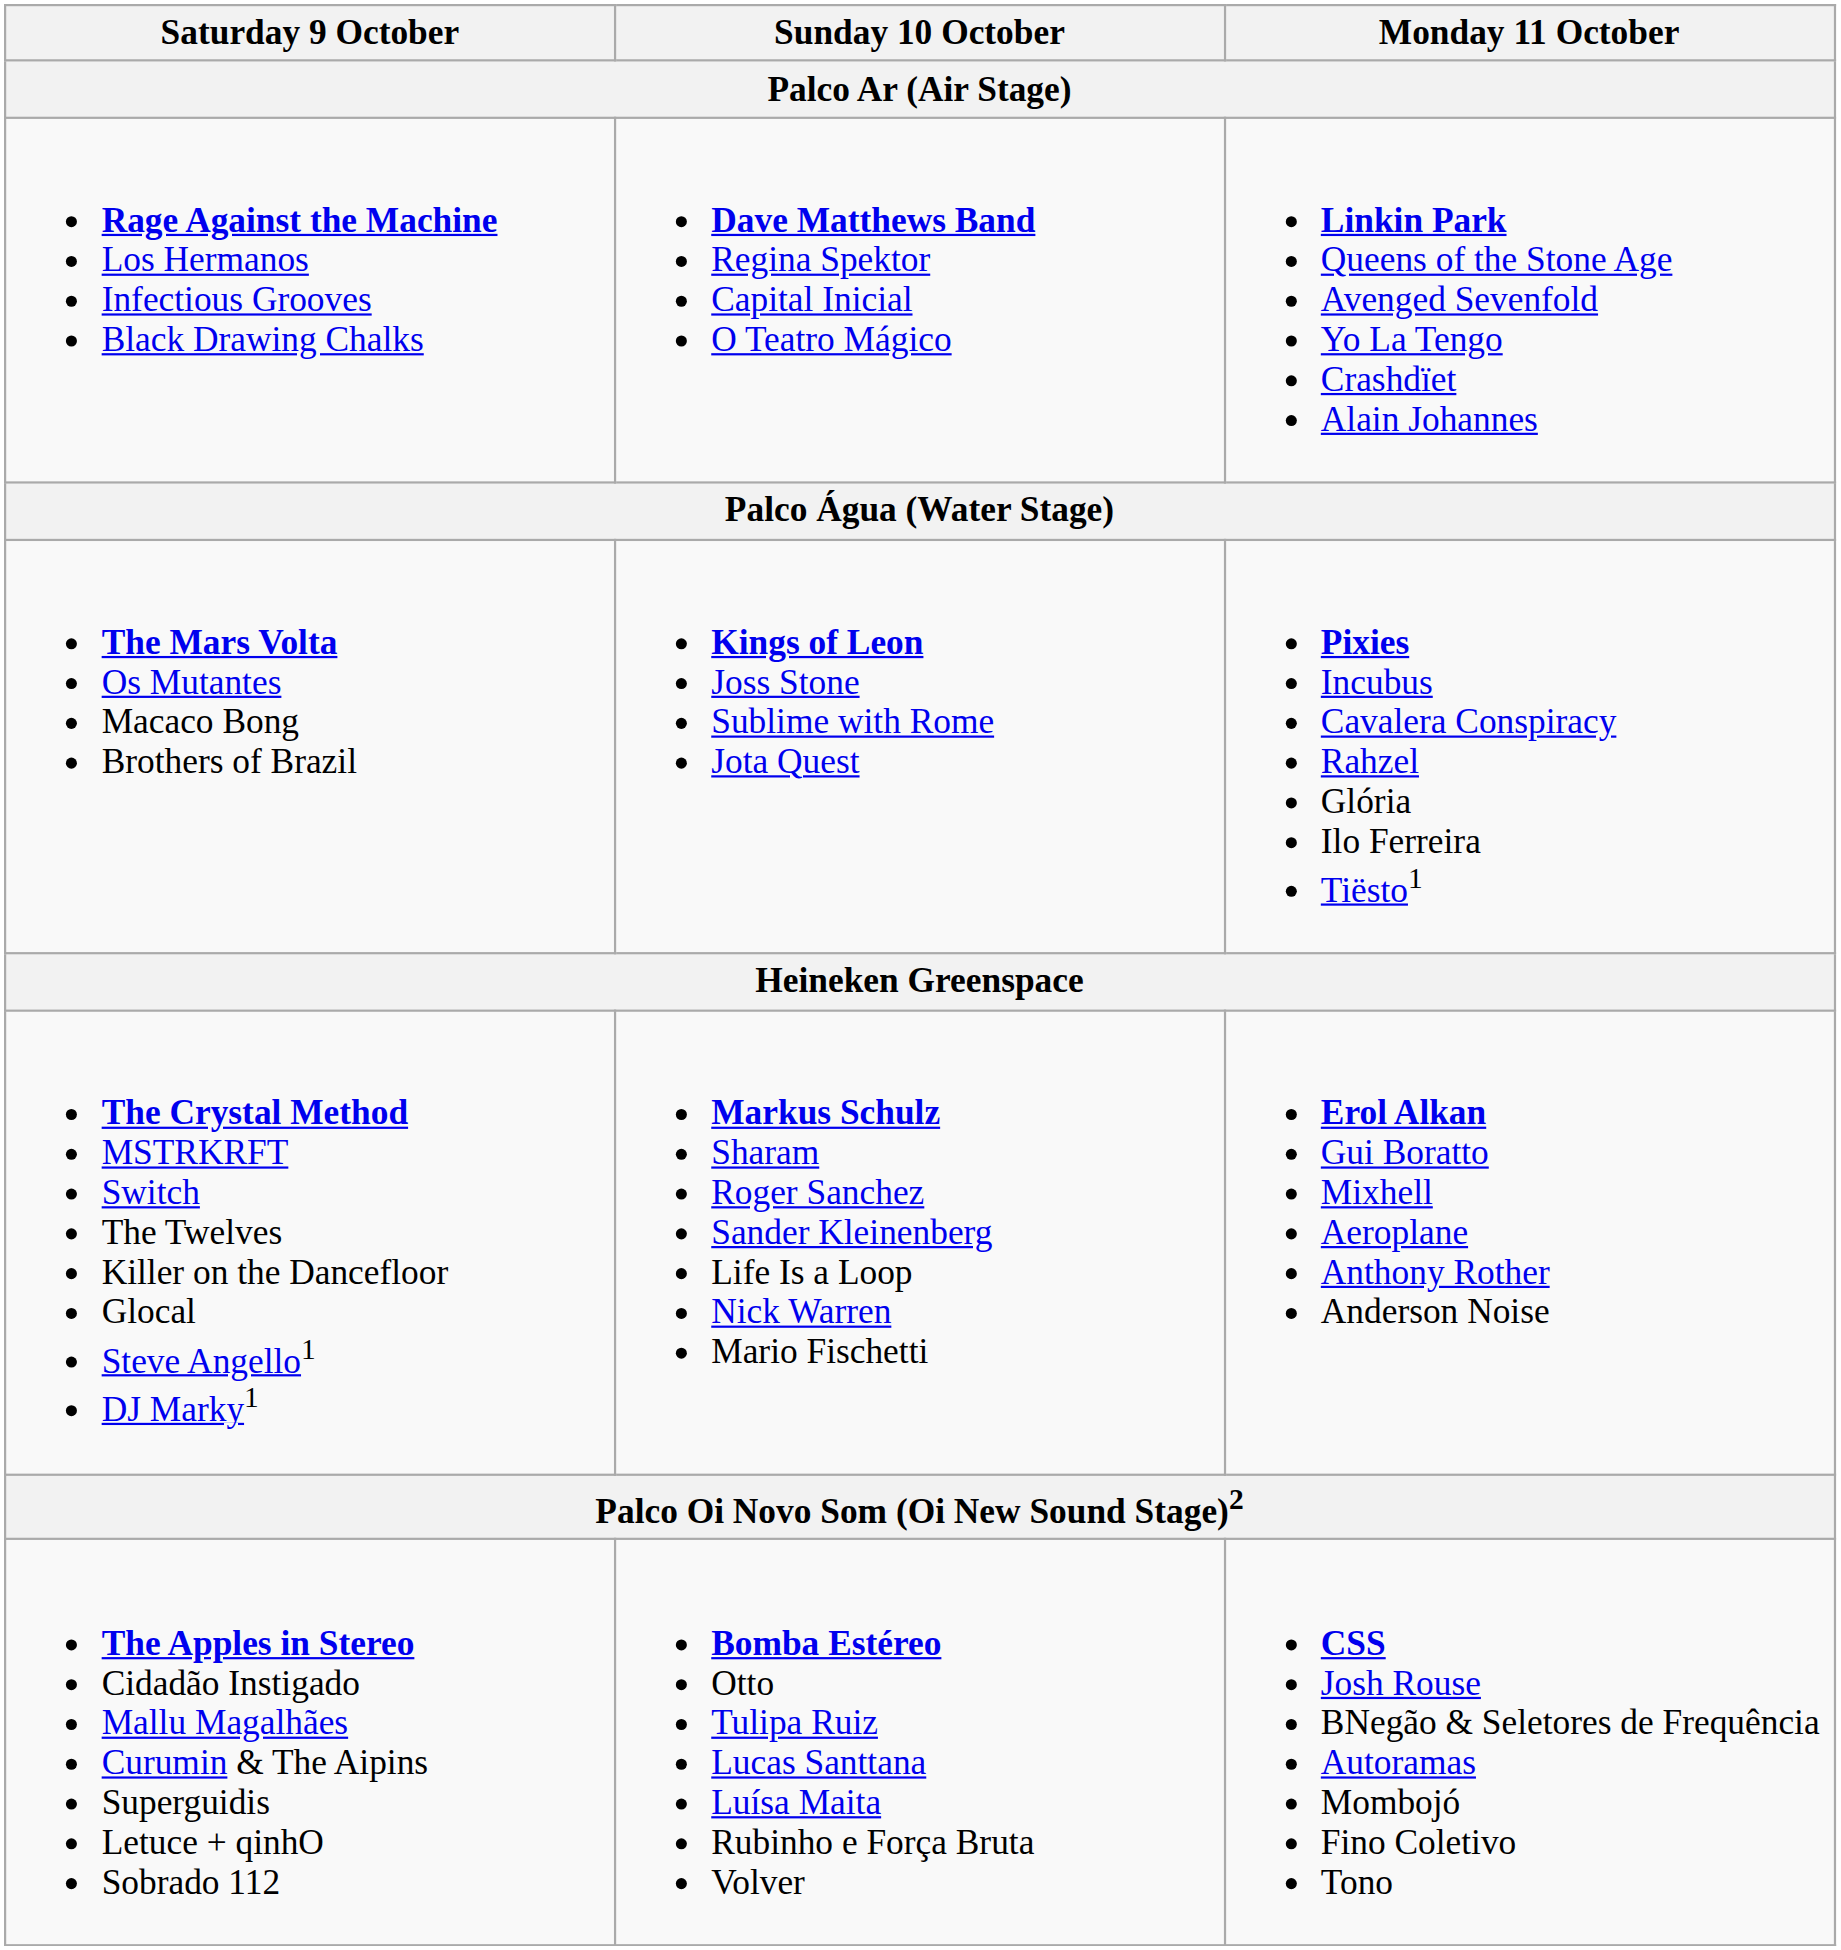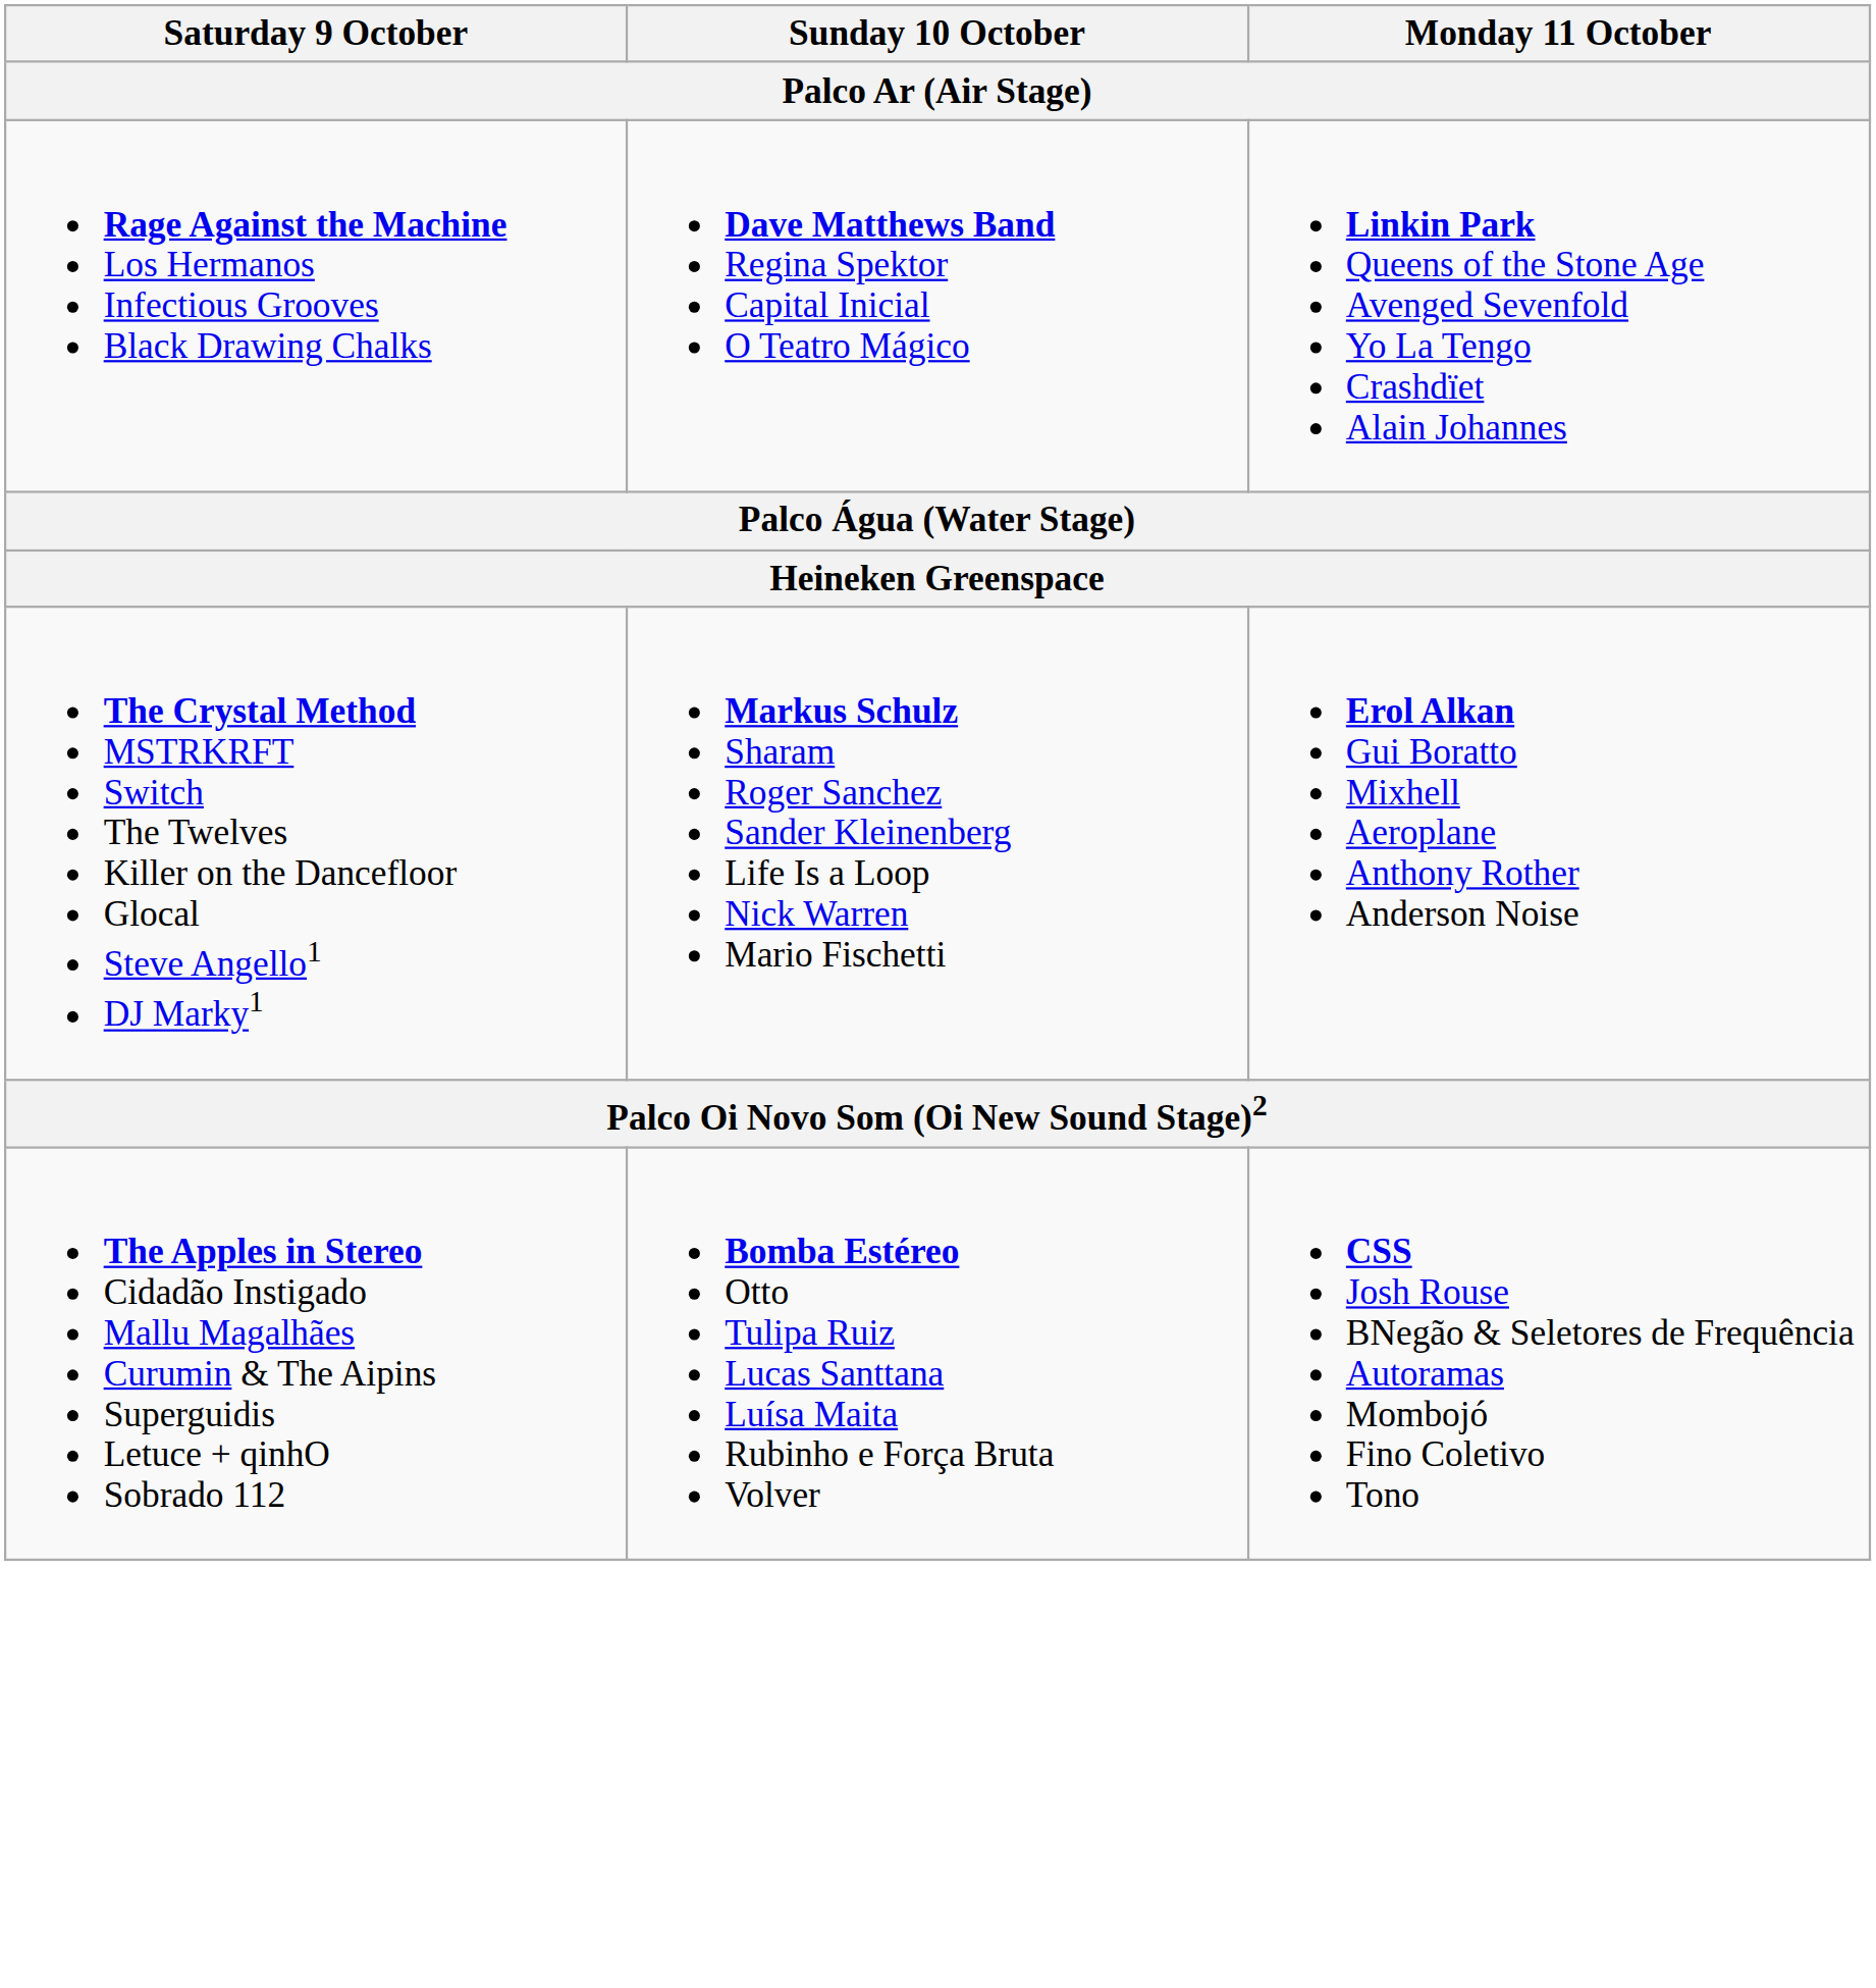- row: The Mars Volta Os Mutantes Macaco Bong Brothers of Brazil | Kings of Leon Joss Stone Sublime with Rome Jota Quest | Pixies Incubus Cavalera Conspiracy Rahzel Glória Ilo Ferreira Tiësto1
